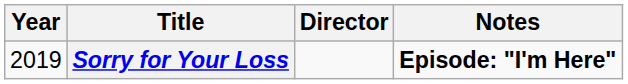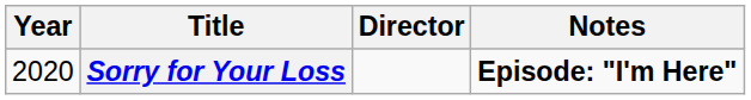Sorry for Your Loss | Year: 2019 -> 2020
